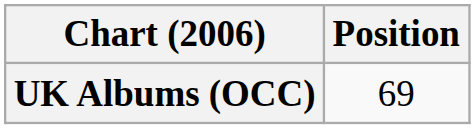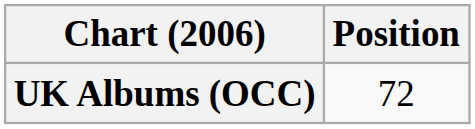UK Albums (OCC) | Position: 69 -> 72
